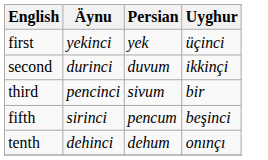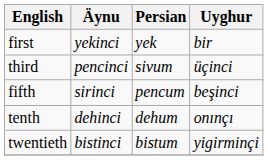first | Uyghur: üçinci -> bir
- row: second | durinci | duvum | ikkinçi
third | Uyghur: bir -> üçinci
+ row: twentieth | bistinci | bistum | yigirminçi
